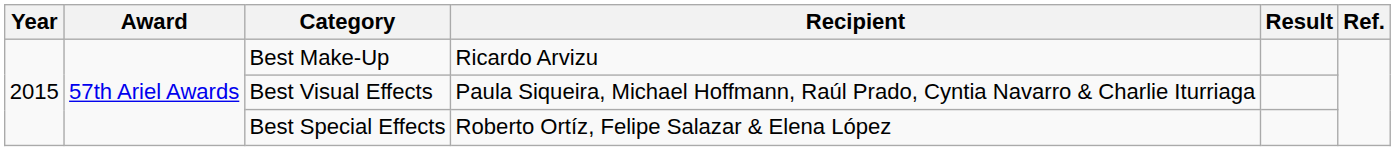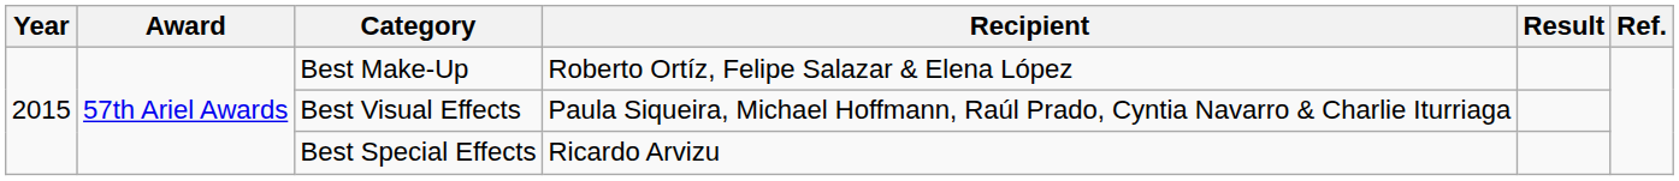Best Make-Up | Recipient: Ricardo Arvizu -> Roberto Ortíz, Felipe Salazar & Elena López
Best Special Effects | Recipient: Roberto Ortíz, Felipe Salazar & Elena López -> Ricardo Arvizu
